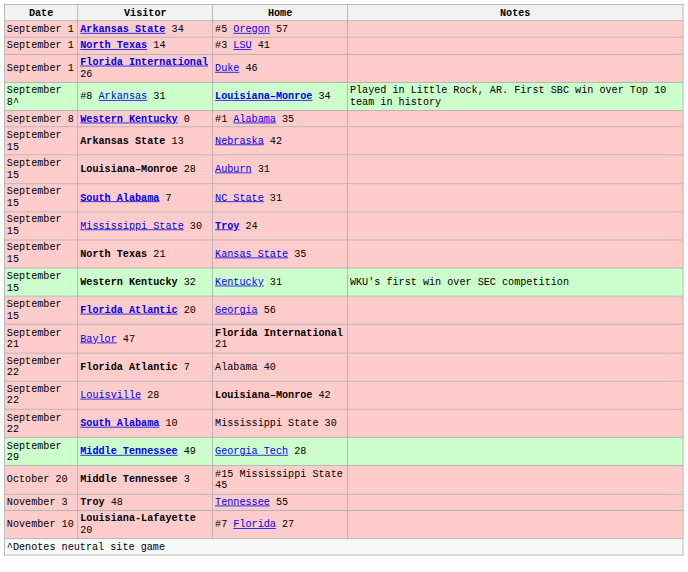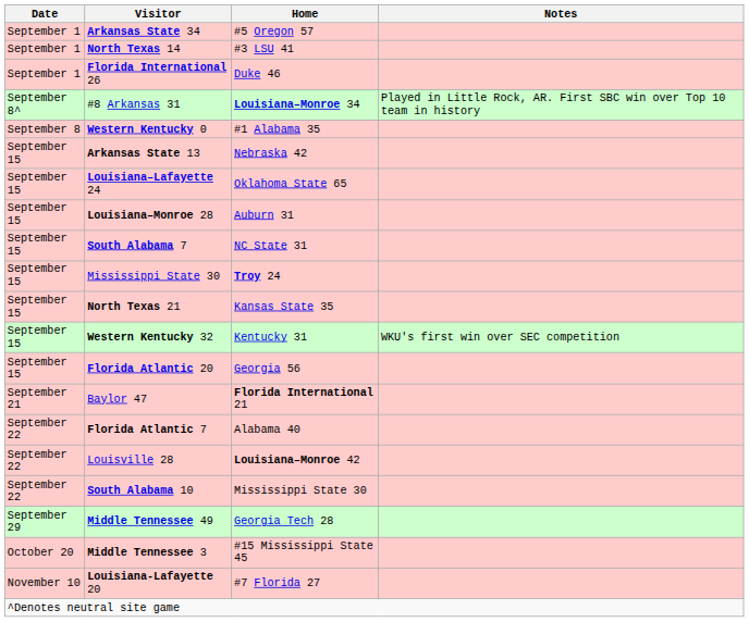+ row: September 15 | Louisiana–Lafayette 24 | Oklahoma State 65
- row: November 3 | Troy 48 | Tennessee 55
